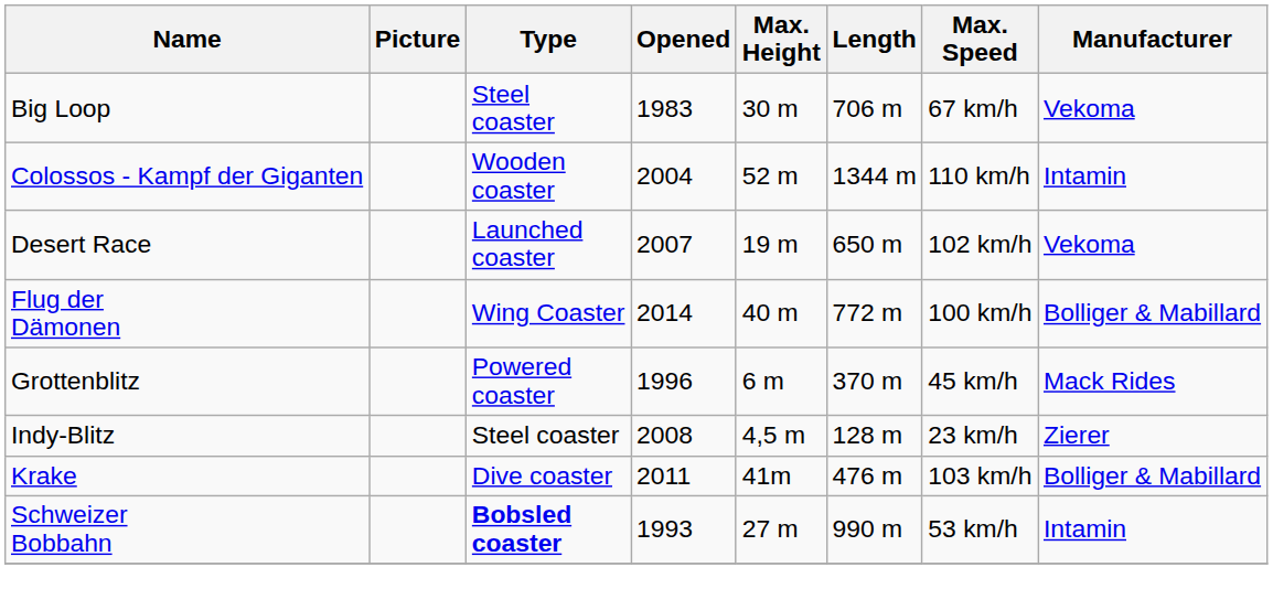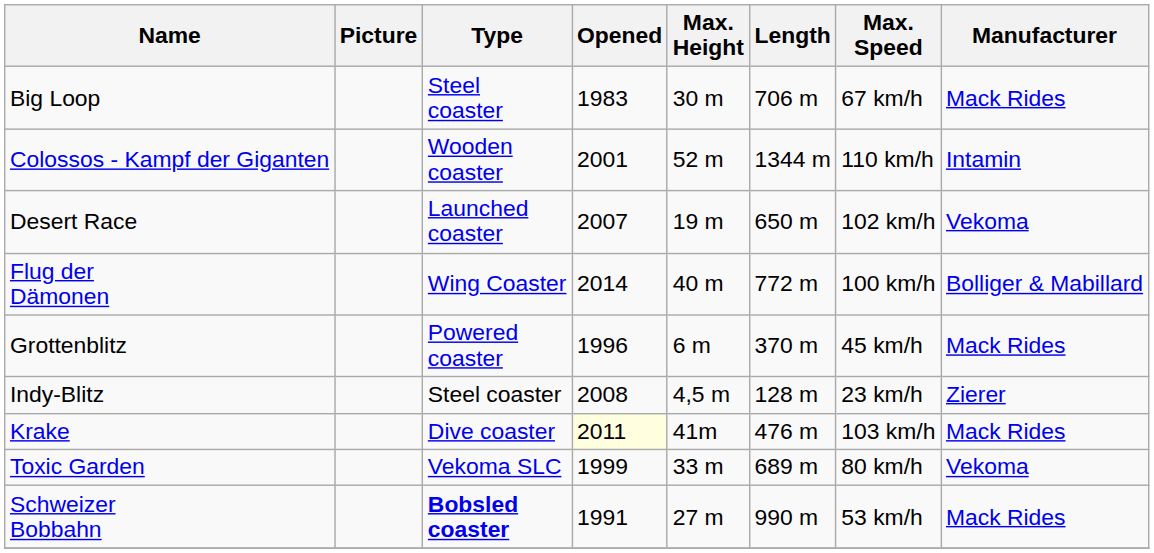Big Loop | Manufacturer: Vekoma -> Mack Rides
Colossos - Kampf der Giganten | Opened: 2004 -> 2001
Krake | Opened: no background -> lightyellow background
Krake | Manufacturer: Bolliger & Mabillard -> Mack Rides
+ row: Toxic Garden | Vekoma SLC | 1999 | 33 m | 689 m | 80 km/h | Vekoma
Schweizer Bobbahn | Opened: 1993 -> 1991
Schweizer Bobbahn | Manufacturer: Intamin -> Mack Rides
